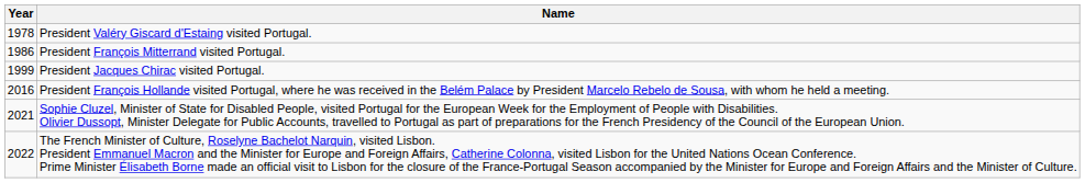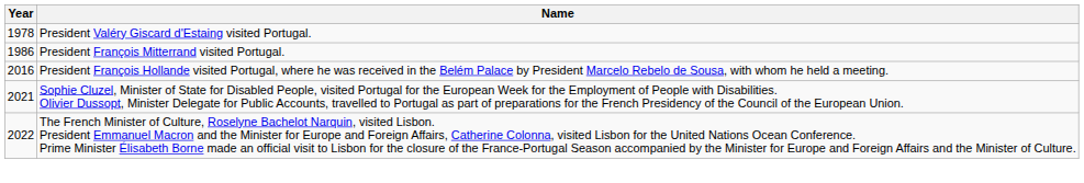- row: 1999 | President Jacques Chirac visited Portugal.
